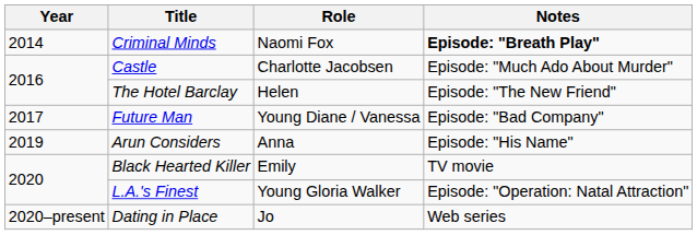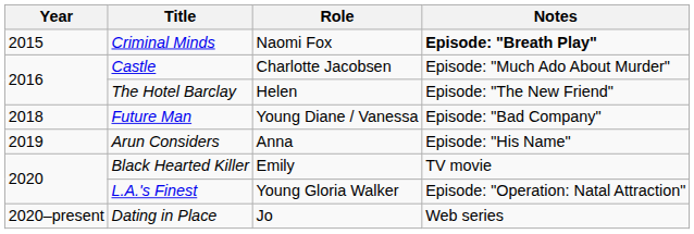Criminal Minds | Year: 2014 -> 2015
Future Man | Year: 2017 -> 2018
